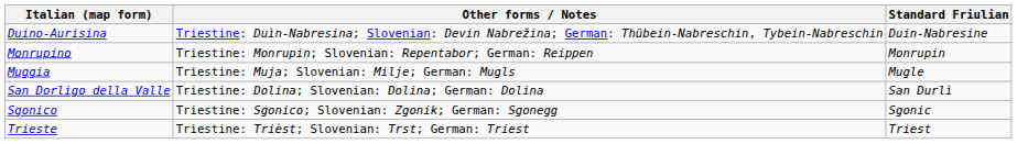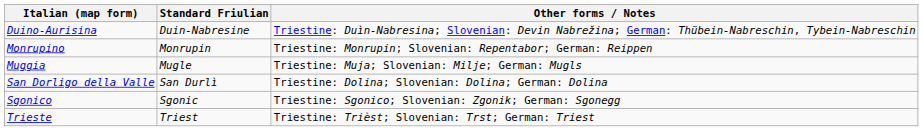columns swapped: Standard Friulian <-> Other forms / Notes
